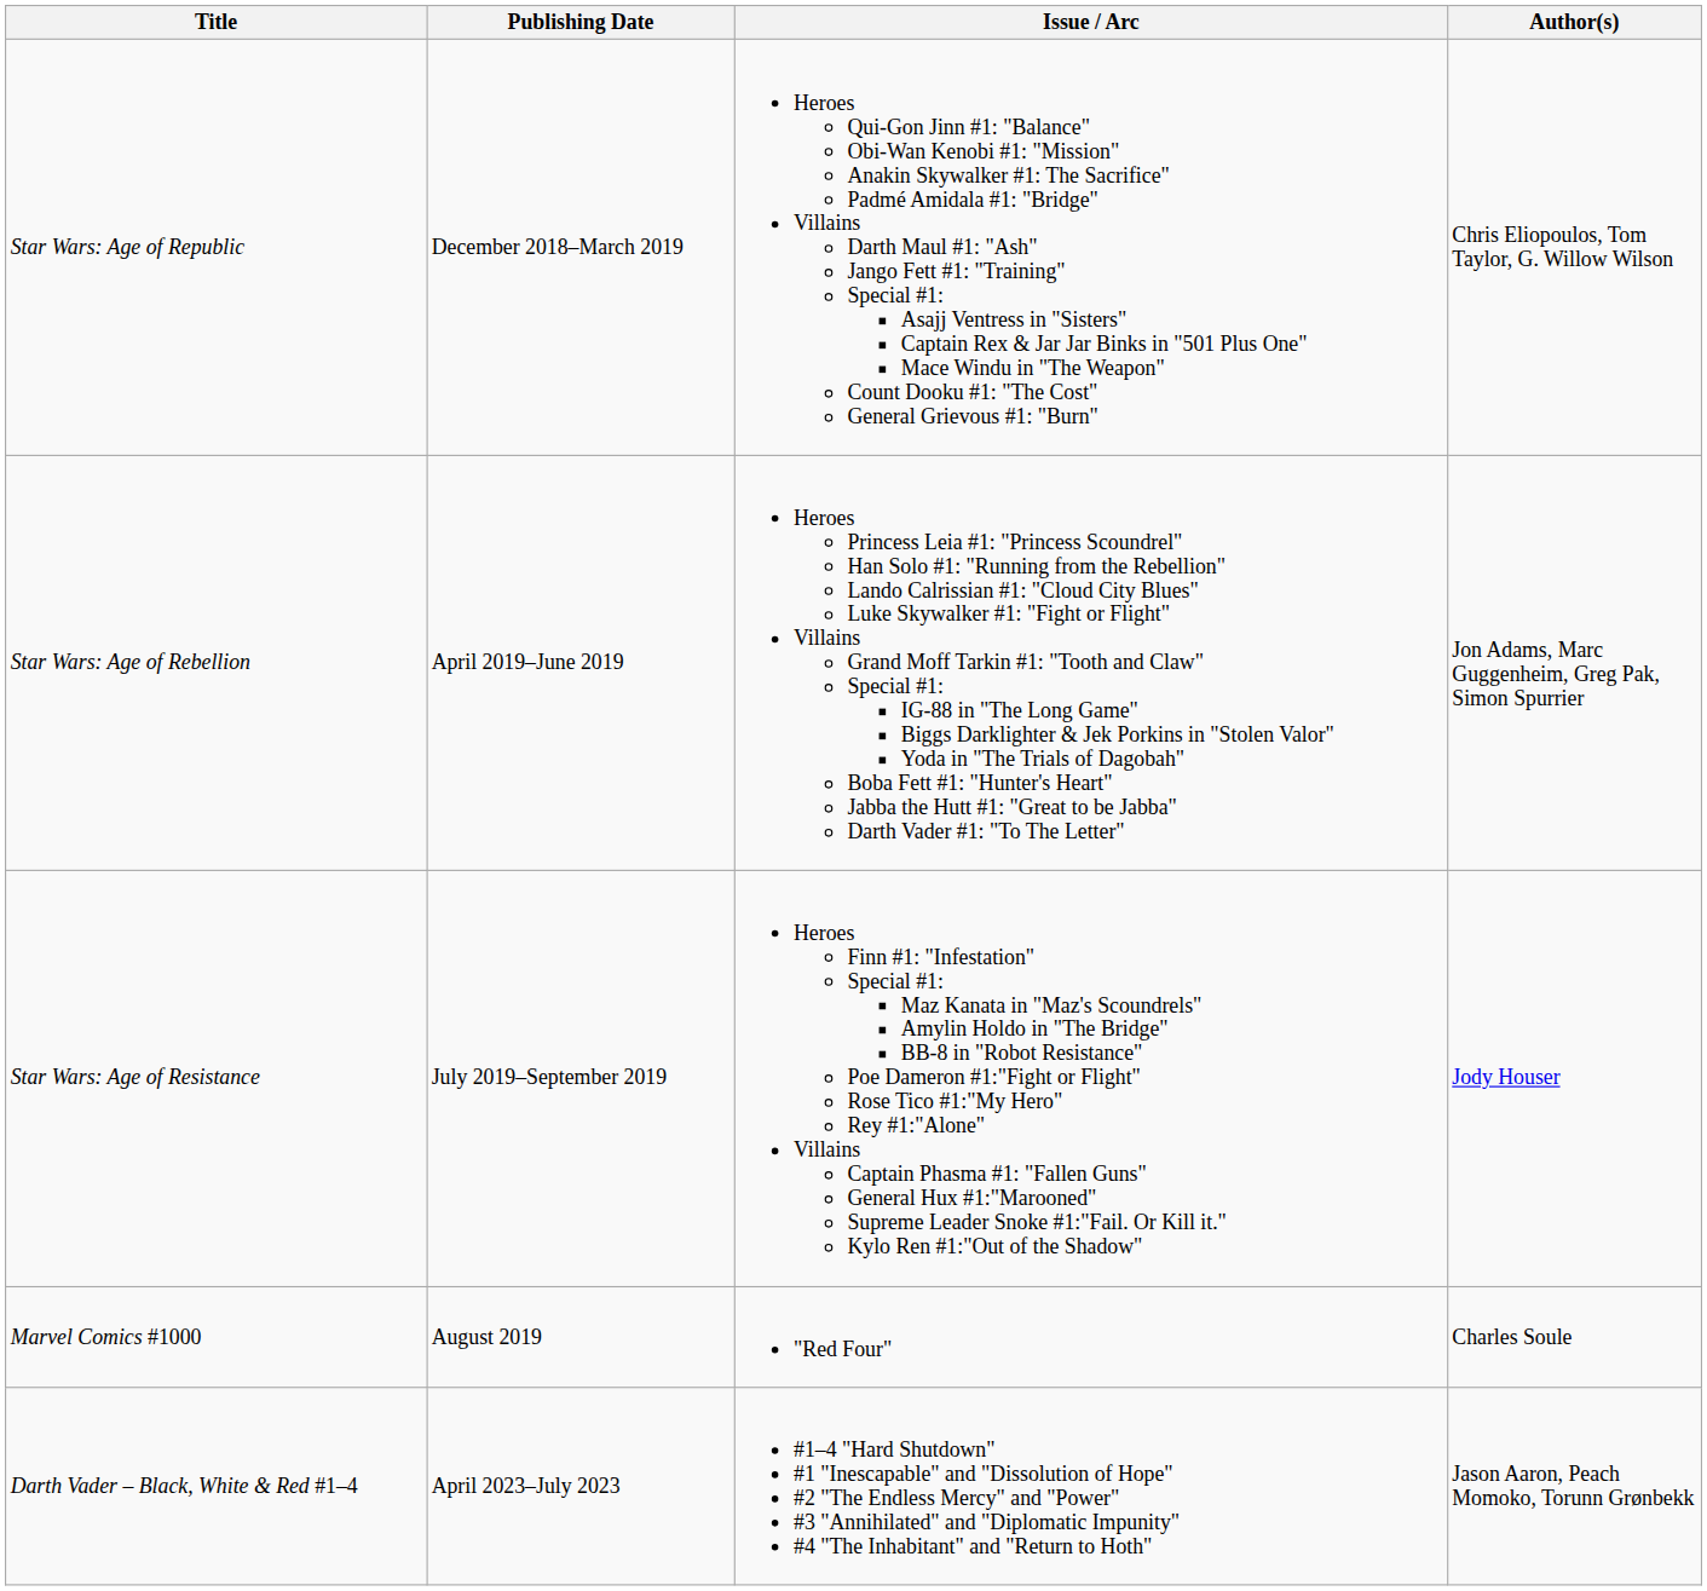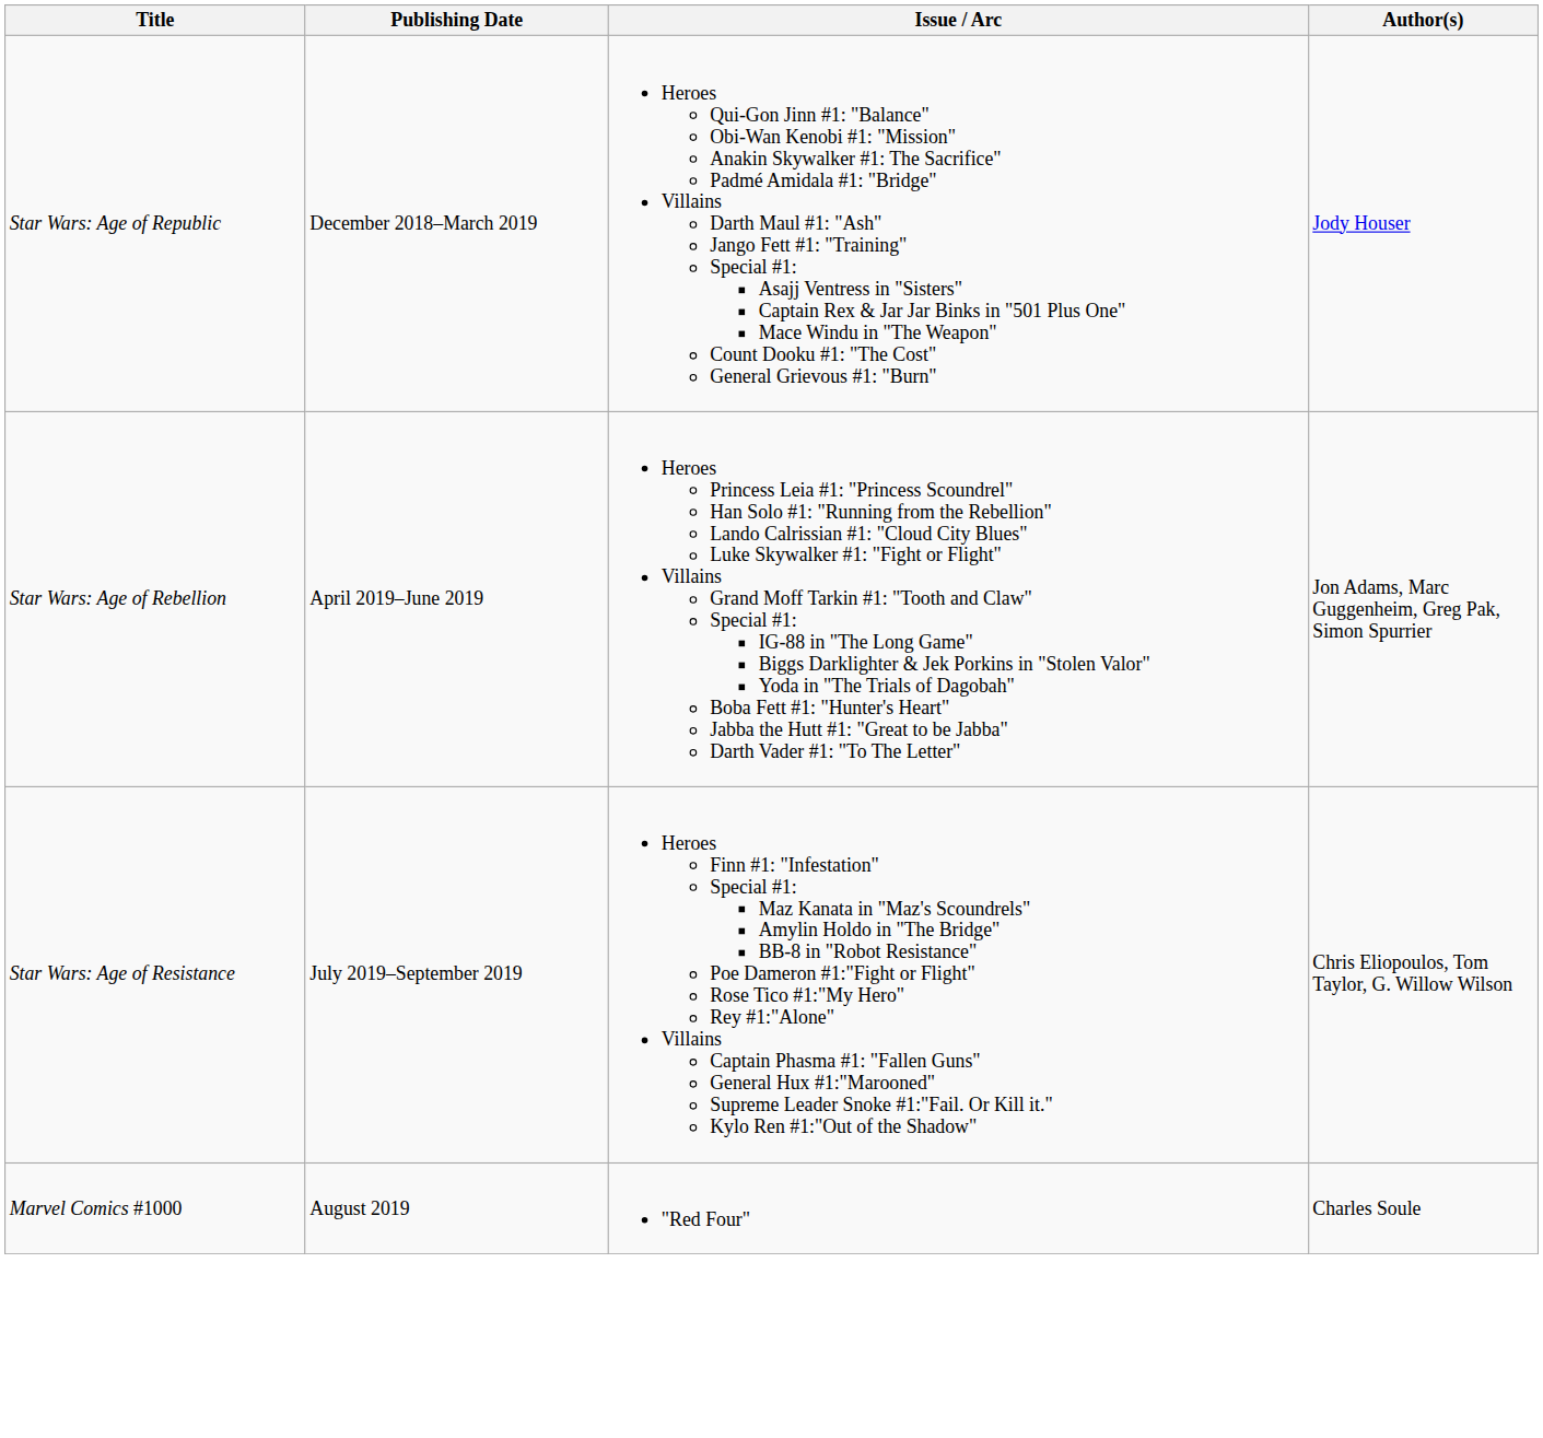Star Wars: Age of Republic | Author(s): Chris Eliopoulos, Tom Taylor, G. Willow Wilson -> Jody Houser
Star Wars: Age of Resistance | Author(s): Jody Houser -> Chris Eliopoulos, Tom Taylor, G. Willow Wilson
- row: Darth Vader – Black, White & Red #1–4 | April 2023–July 2023 | #1–4 "Hard Shutdown" #1 "Inescapable" and "Dissolution of Hope" #2 "The Endless Mercy" and "Power" #3 "Annihilated" and "Diplomatic Impunity" #4 "The Inhabitant" and "Return to Hoth" | Jason Aaron, Peach Momoko, Torunn Grønbekk
